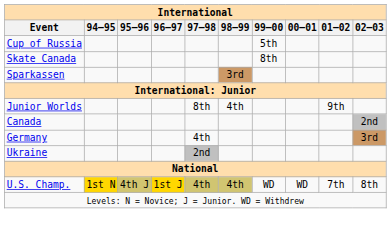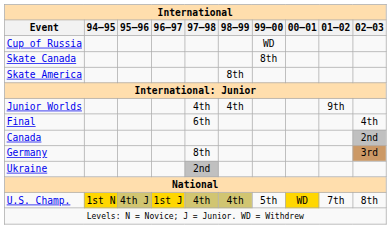Cup of Russia | 99–00: 5th -> WD
+ row: Skate America | 8th
- row: Sparkassen | 3rd
Junior Worlds | 97–98: 8th -> 4th
+ row: Final | 6th | 4th
Germany | 97–98: 4th -> 8th
U.S. Champ. | 99–00: WD -> 5th
U.S. Champ. | 00–01: no background -> gold background
